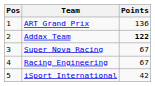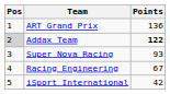Addax Team | Pos: no background -> lightgrey background
Super Nova Racing | Points: 67 -> 93
